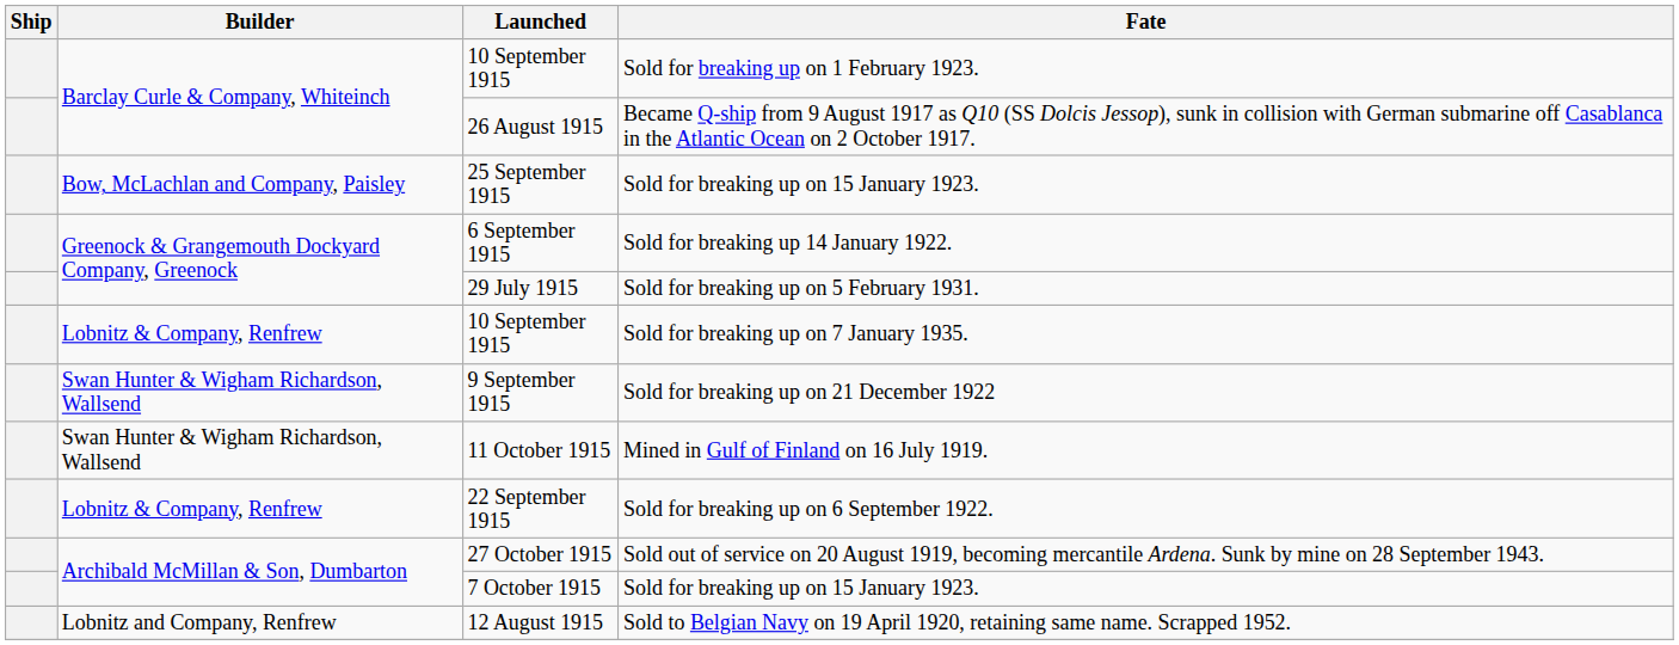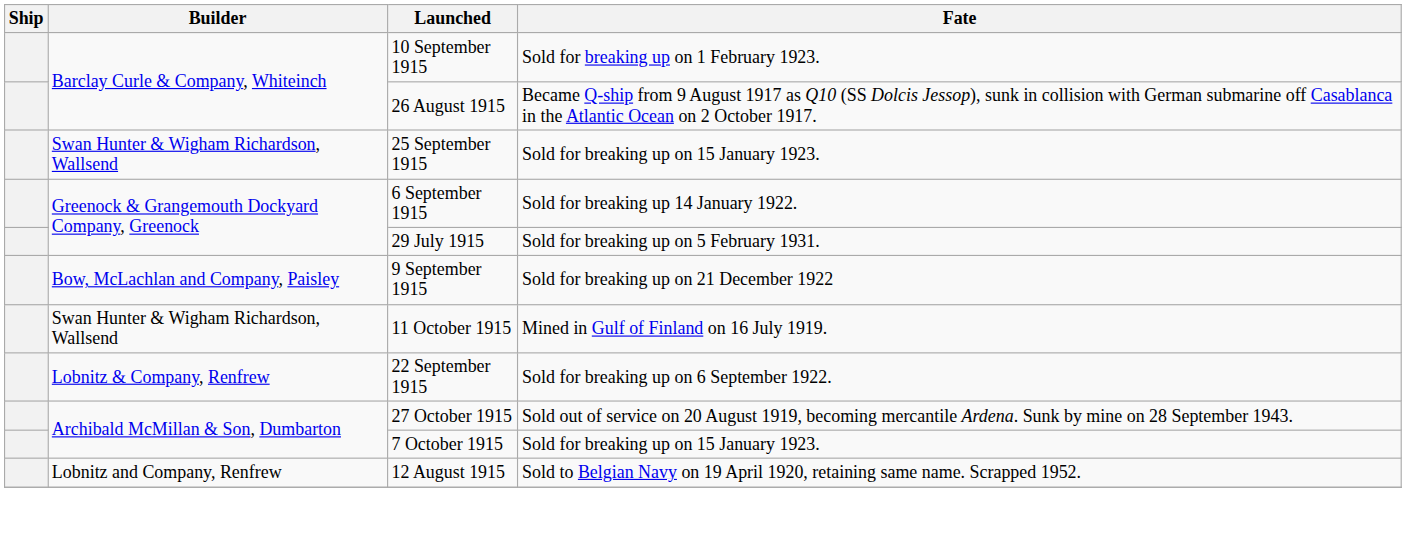25 September 1915 | Builder: Bow, McLachlan and Company, Paisley -> Swan Hunter & Wigham Richardson, Wallsend
- row: Lobnitz & Company, Renfrew | 10 September 1915 | Sold for breaking up on 7 January 1935.
9 September 1915 | Builder: Swan Hunter & Wigham Richardson, Wallsend -> Bow, McLachlan and Company, Paisley
